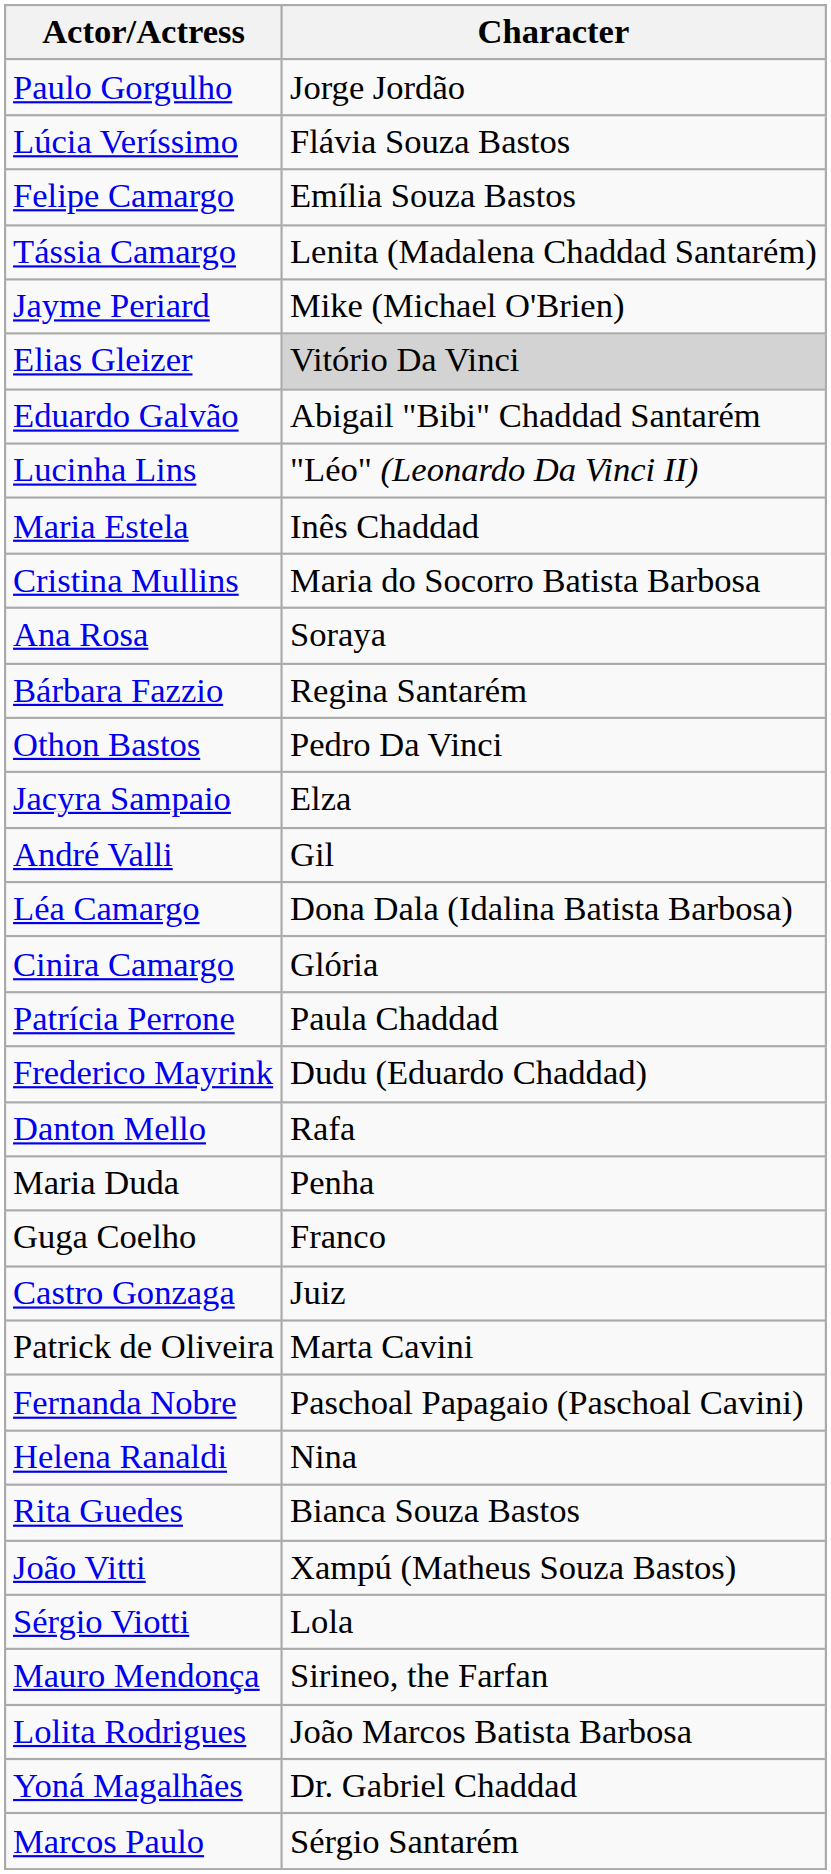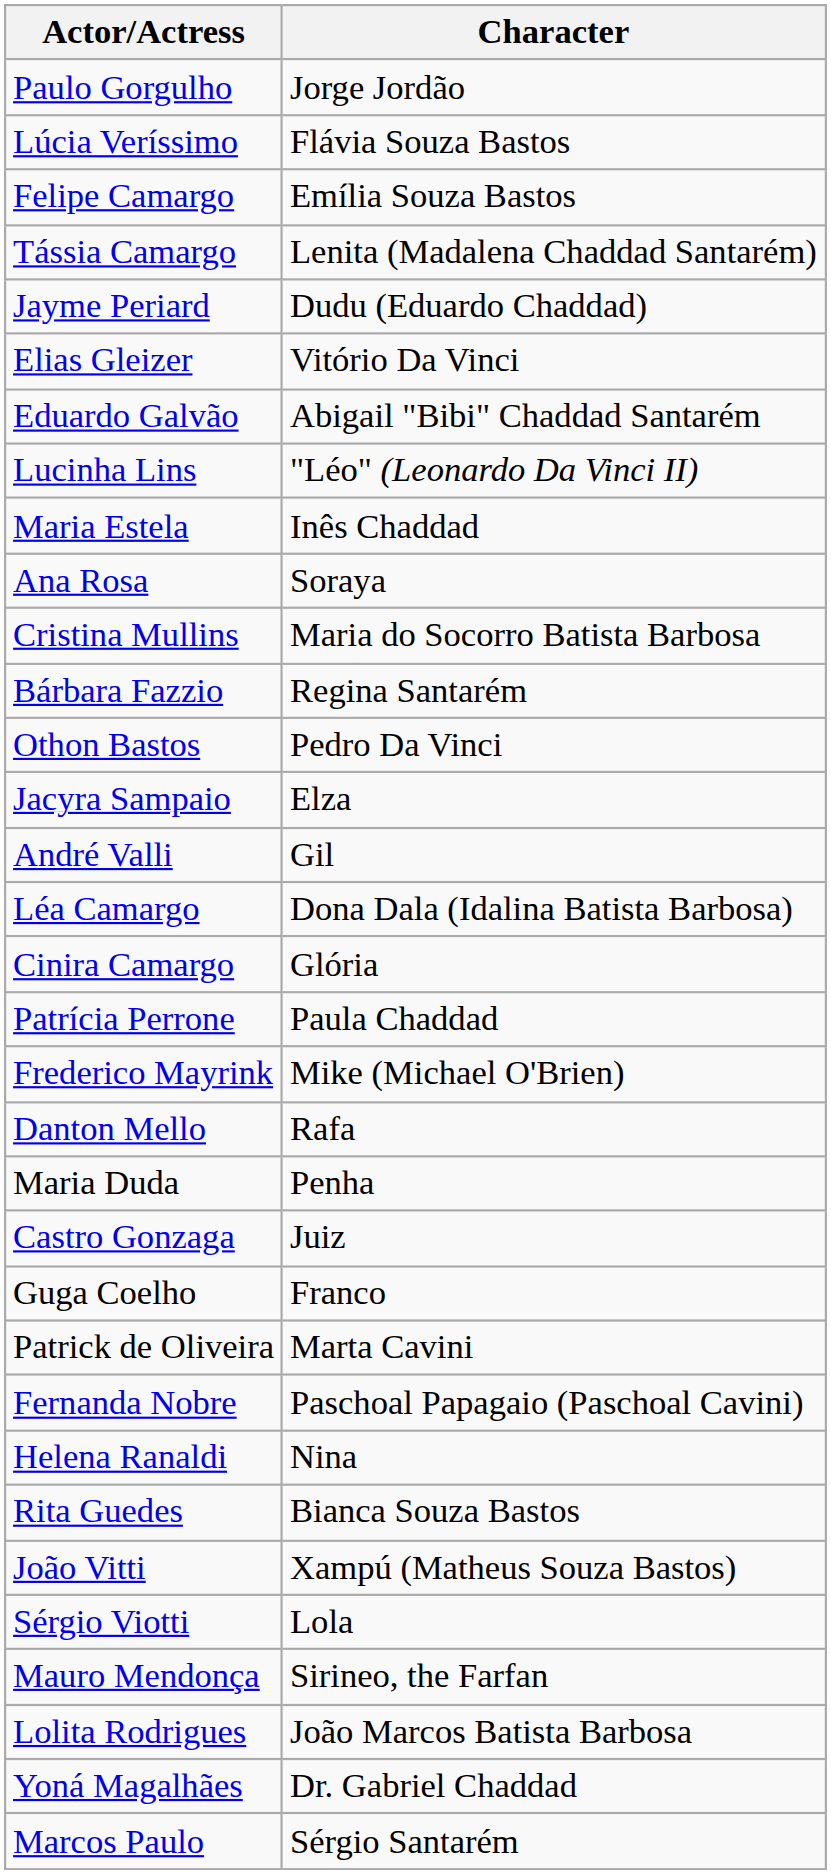Jayme Periard | Character: Mike (Michael O'Brien) -> Dudu (Eduardo Chaddad)
Elias Gleizer | Character: lightgrey background -> no background
rows swapped: Ana Rosa <-> Cristina Mullins
Frederico Mayrink | Character: Dudu (Eduardo Chaddad) -> Mike (Michael O'Brien)
rows swapped: Guga Coelho <-> Castro Gonzaga
